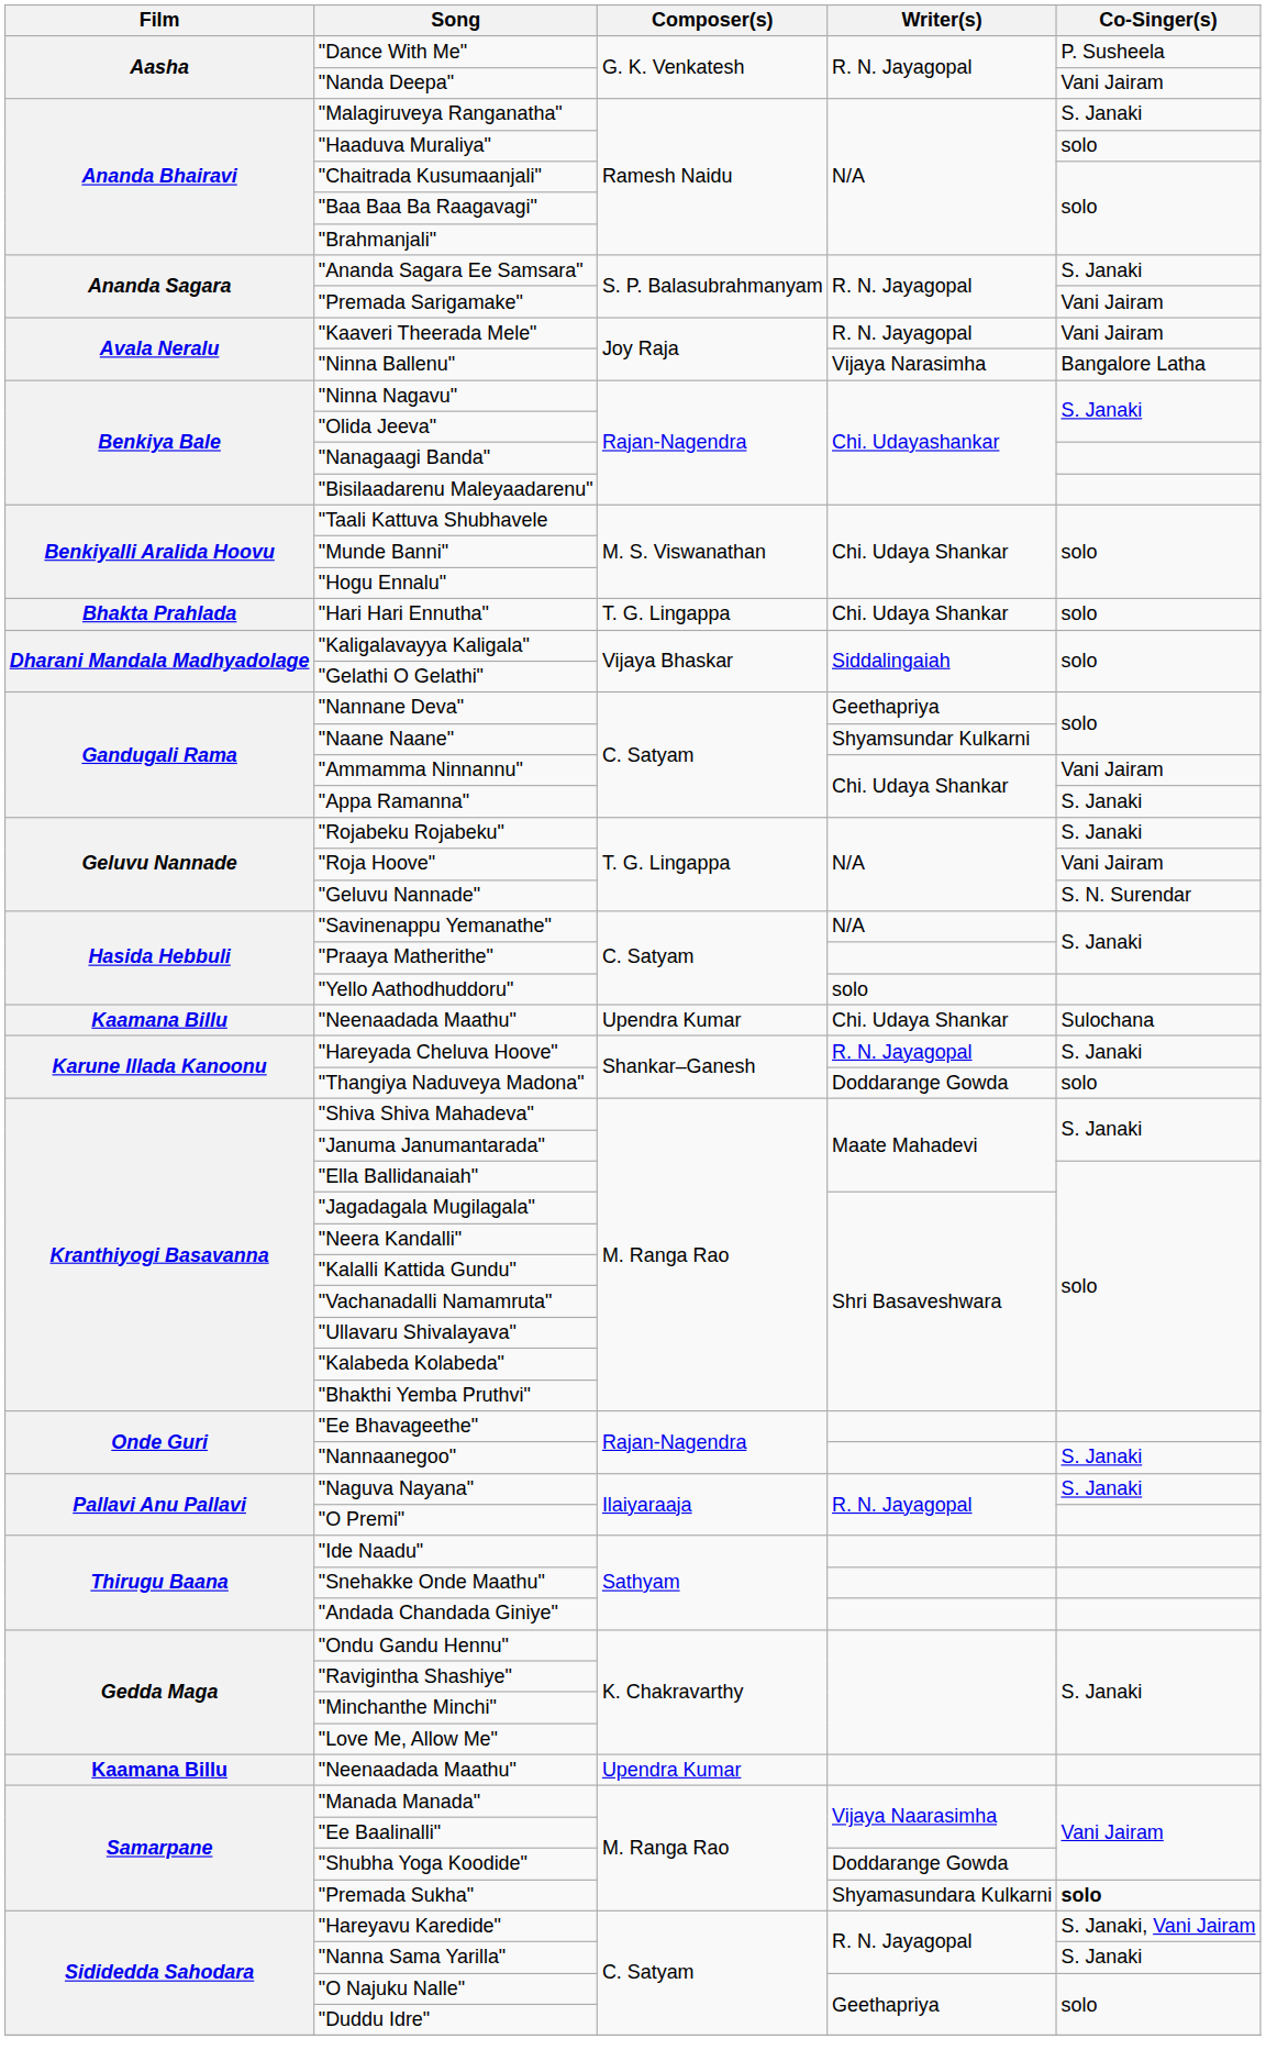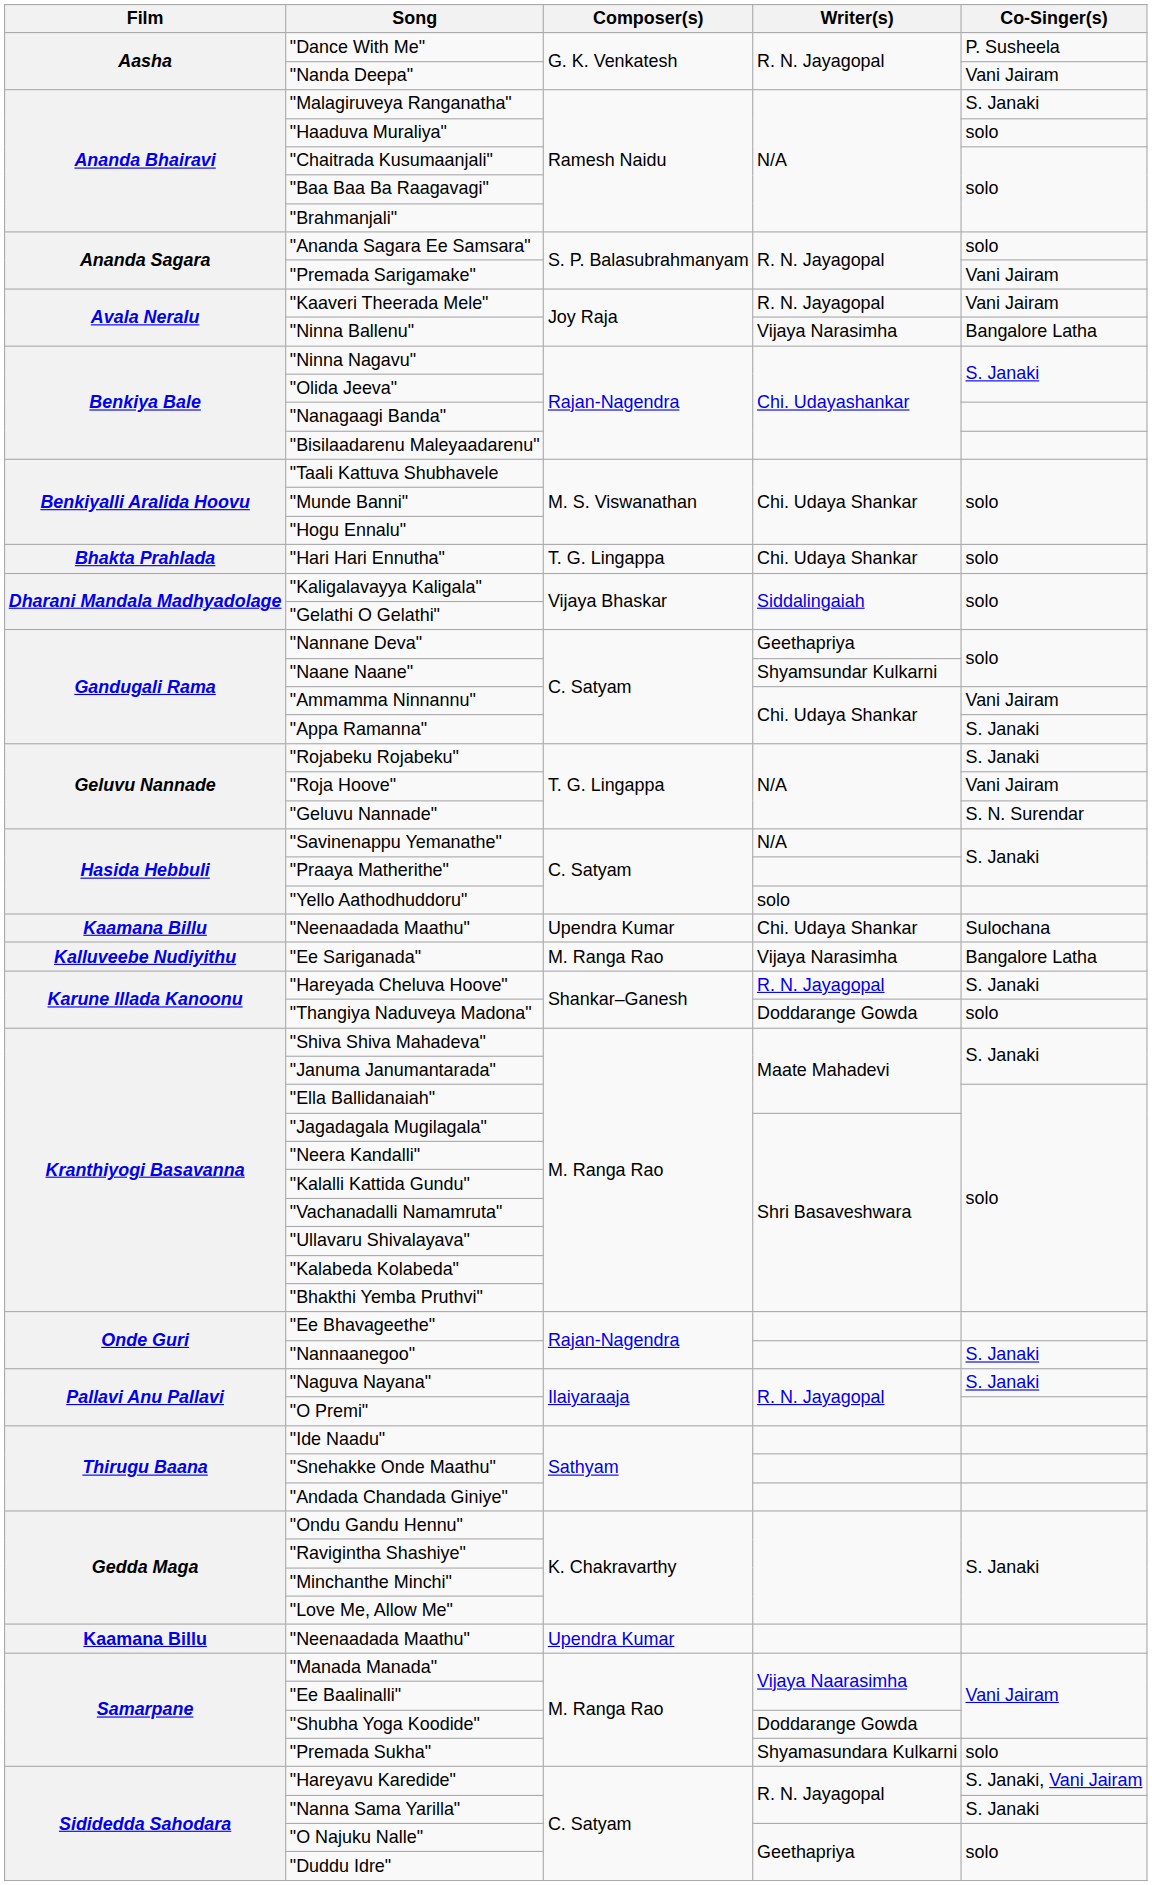"Ananda Sagara Ee Samsara" | Co-Singer(s): S. Janaki -> solo
+ row: Kalluveebe Nudiyithu | "Ee Sariganada" | M. Ranga Rao | Vijaya Narasimha | Bangalore Latha
"Premada Sukha" | Co-Singer(s): bold -> normal
